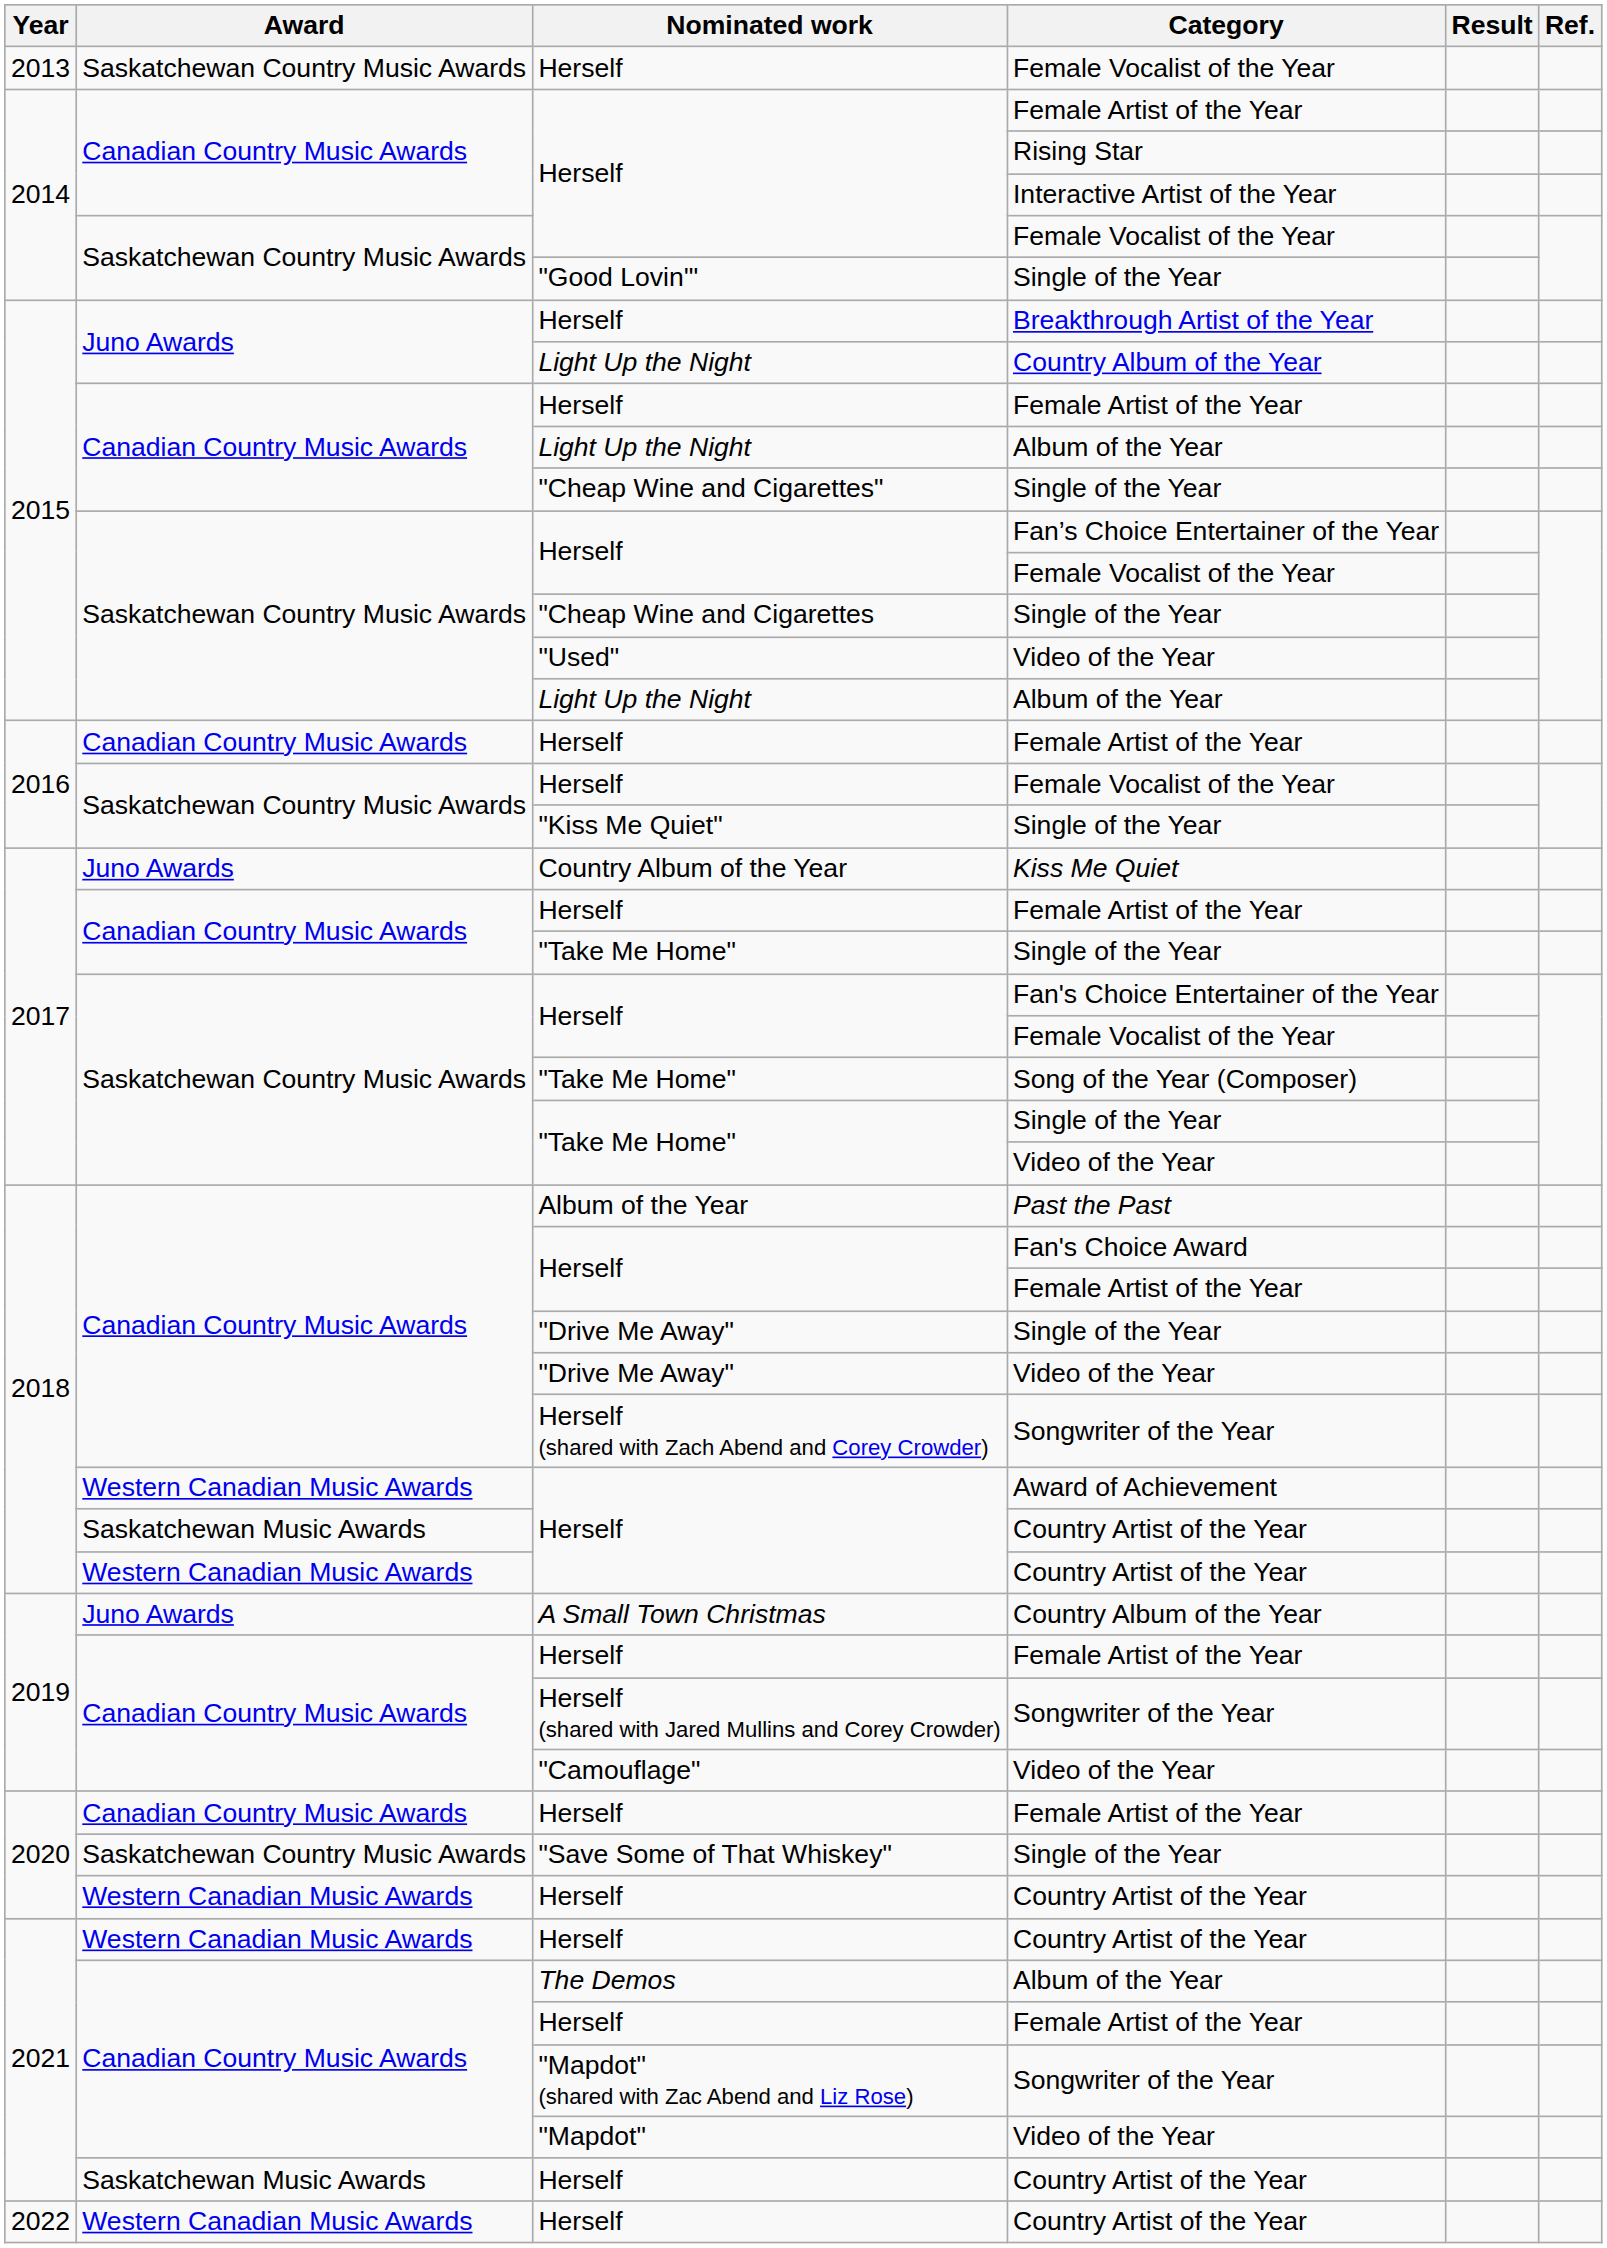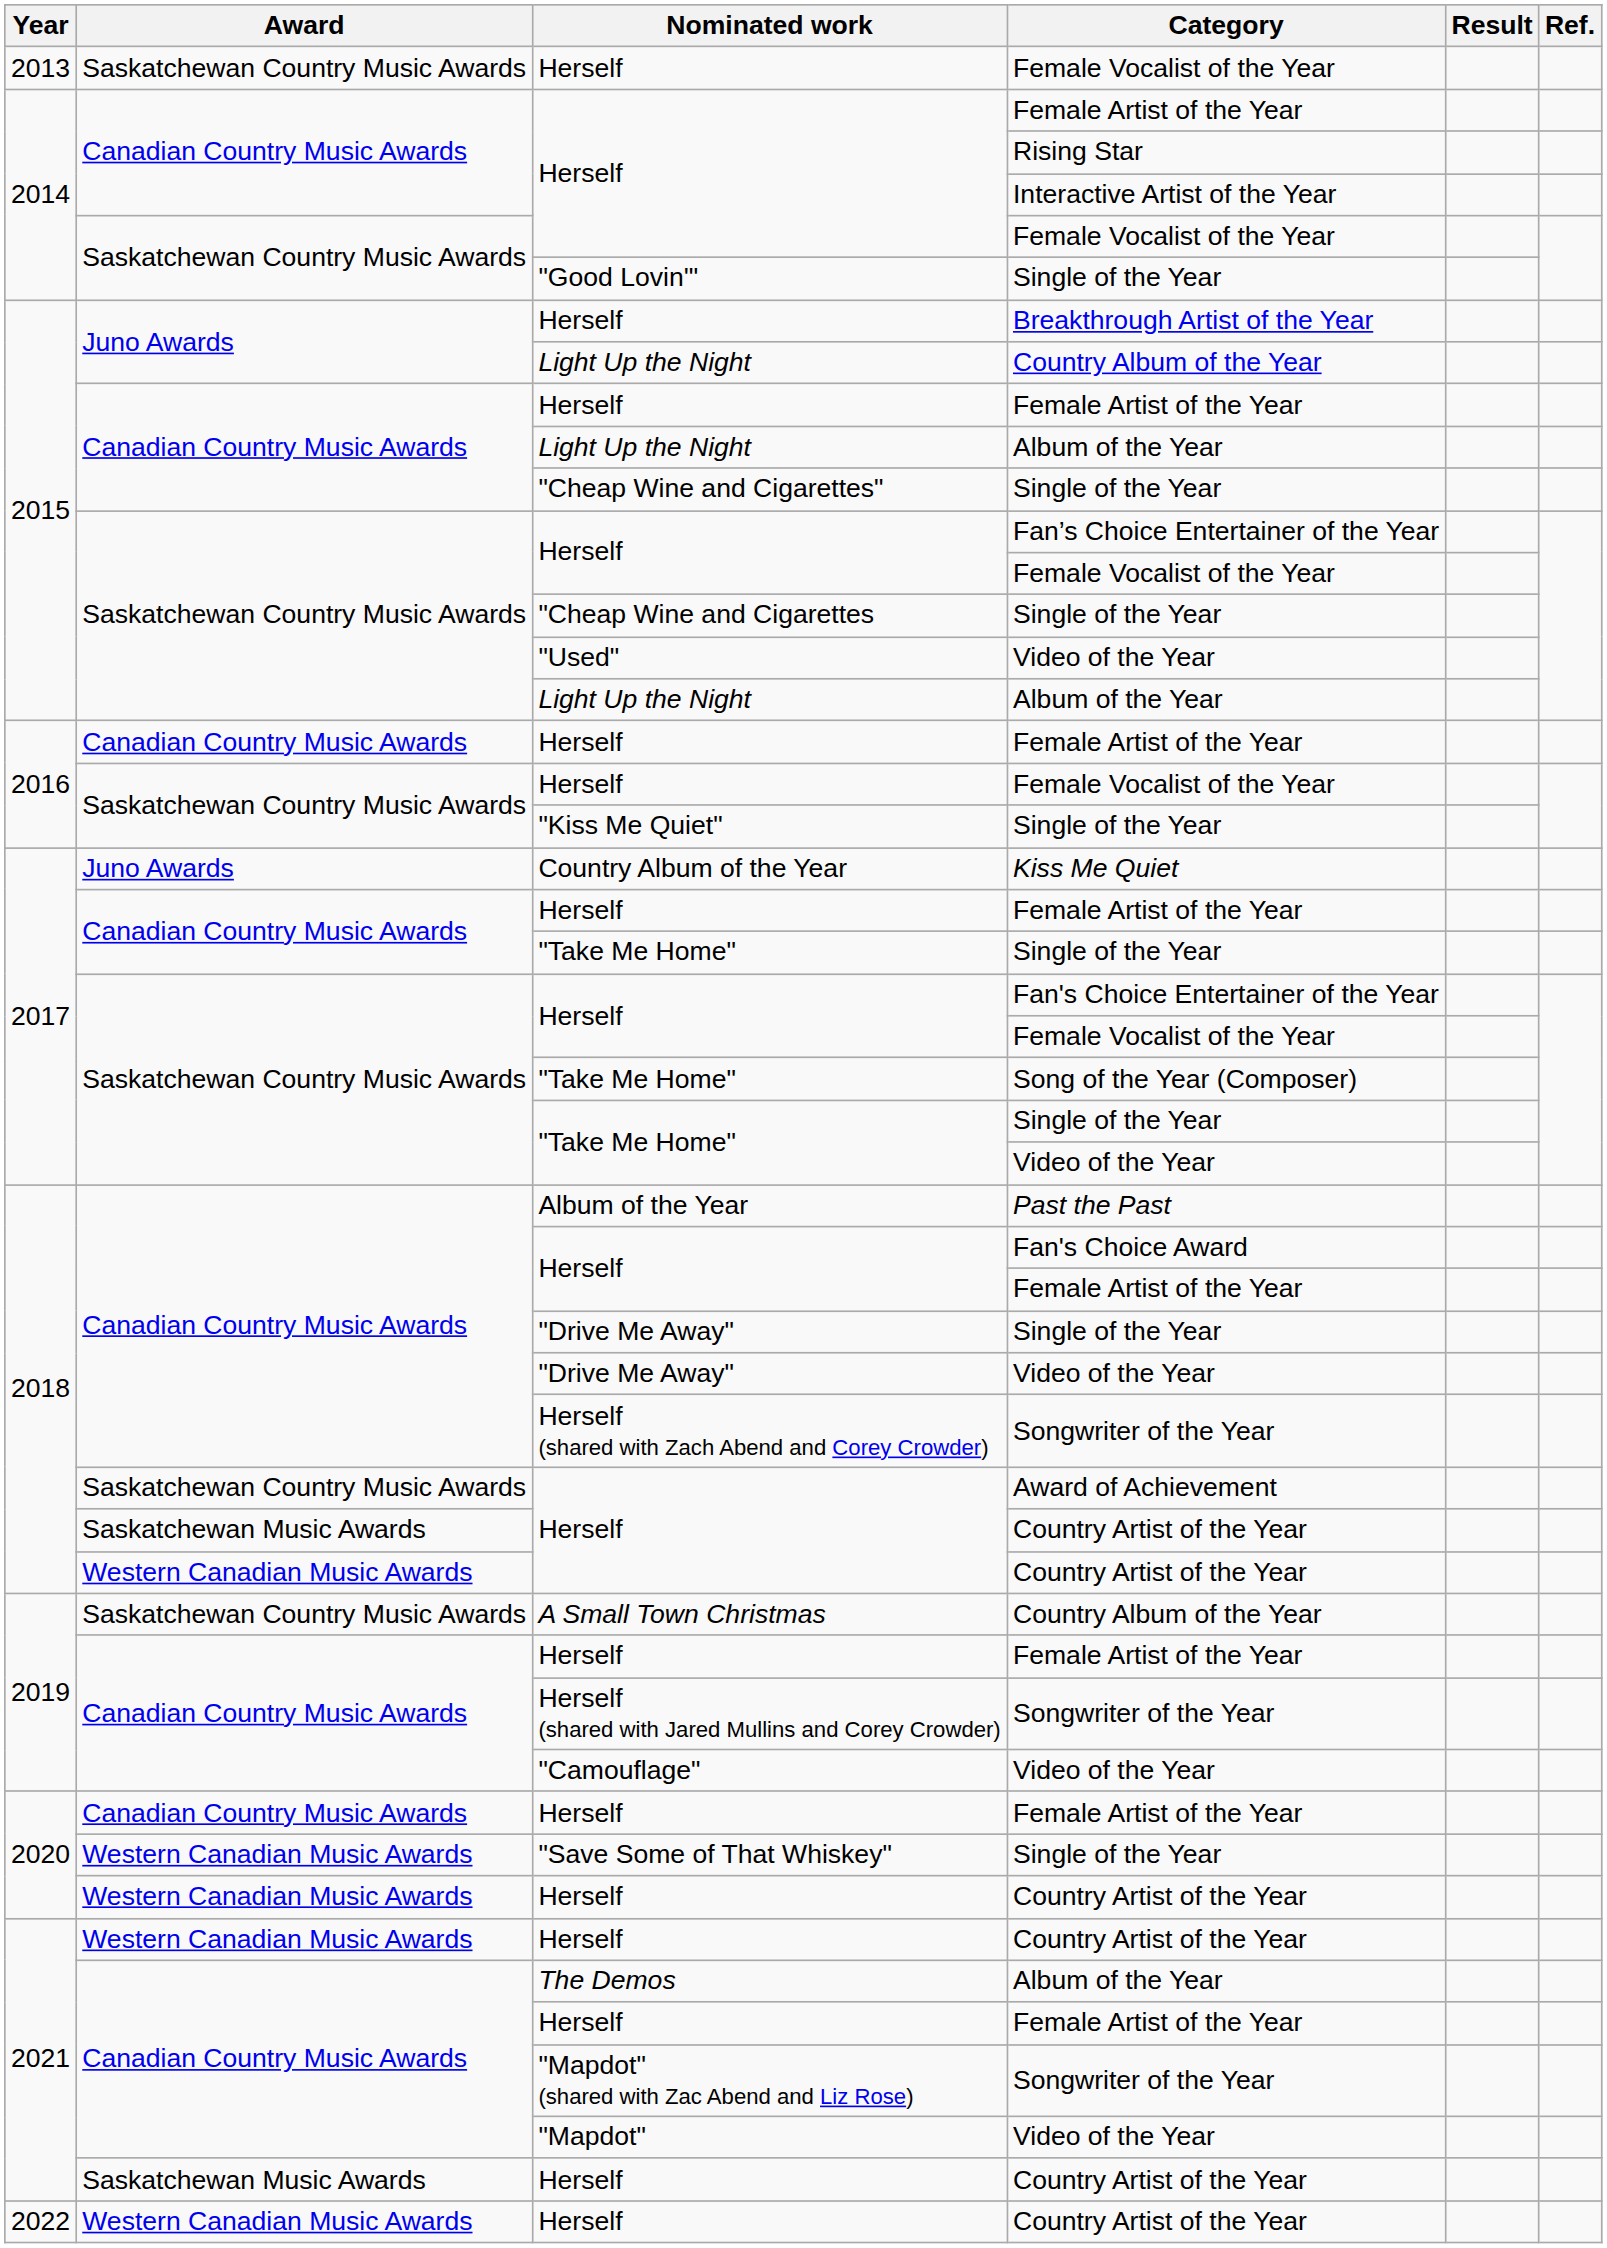Herself / Award of Achievement | Award: Western Canadian Music Awards -> Saskatchewan Country Music Awards
A Small Town Christmas | Award: Juno Awards -> Saskatchewan Country Music Awards
"Save Some of That Whiskey" | Award: Saskatchewan Country Music Awards -> Western Canadian Music Awards
